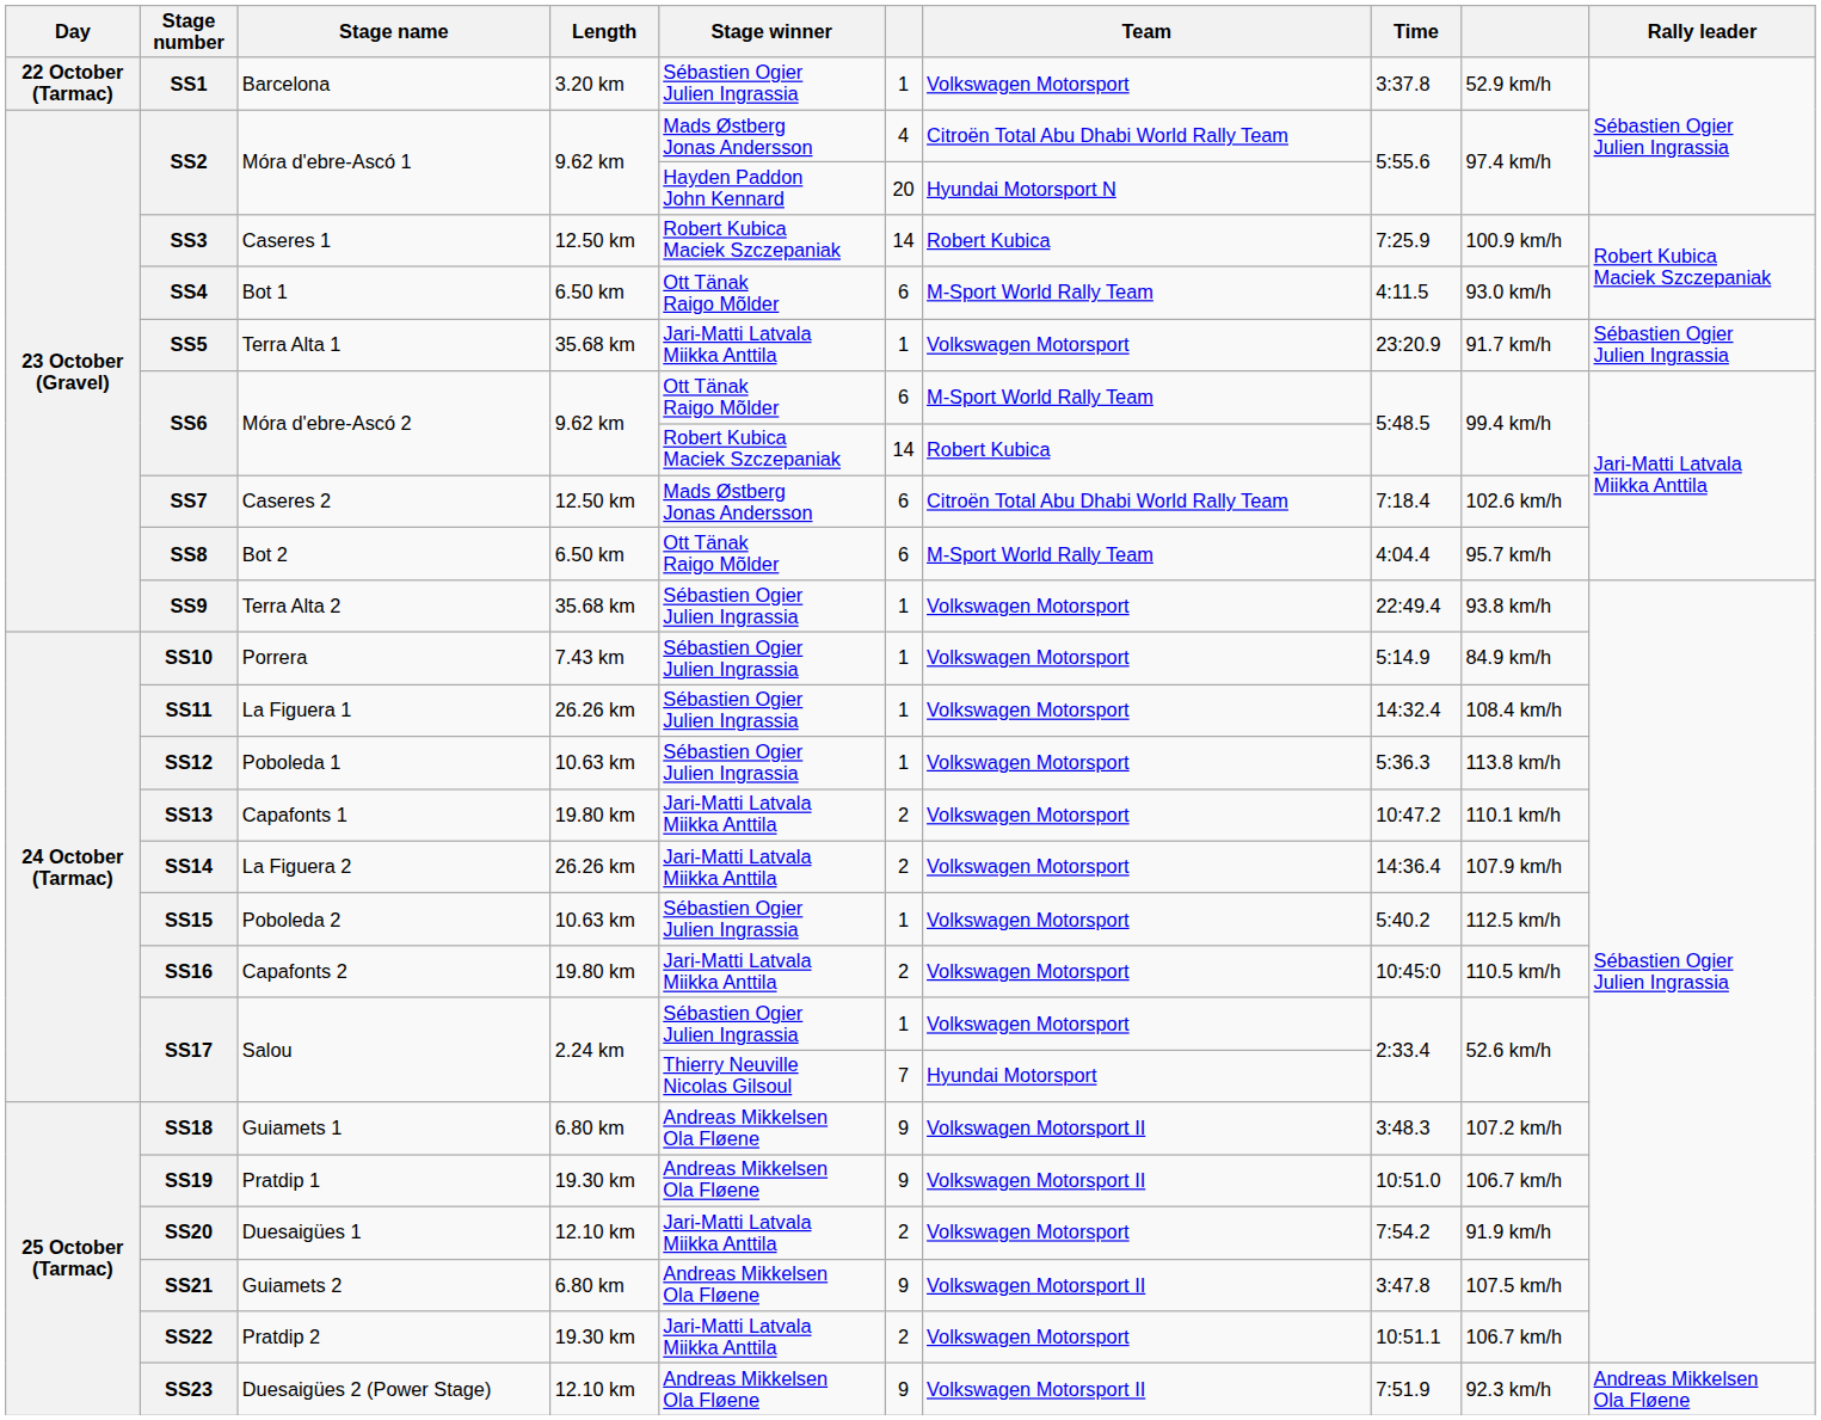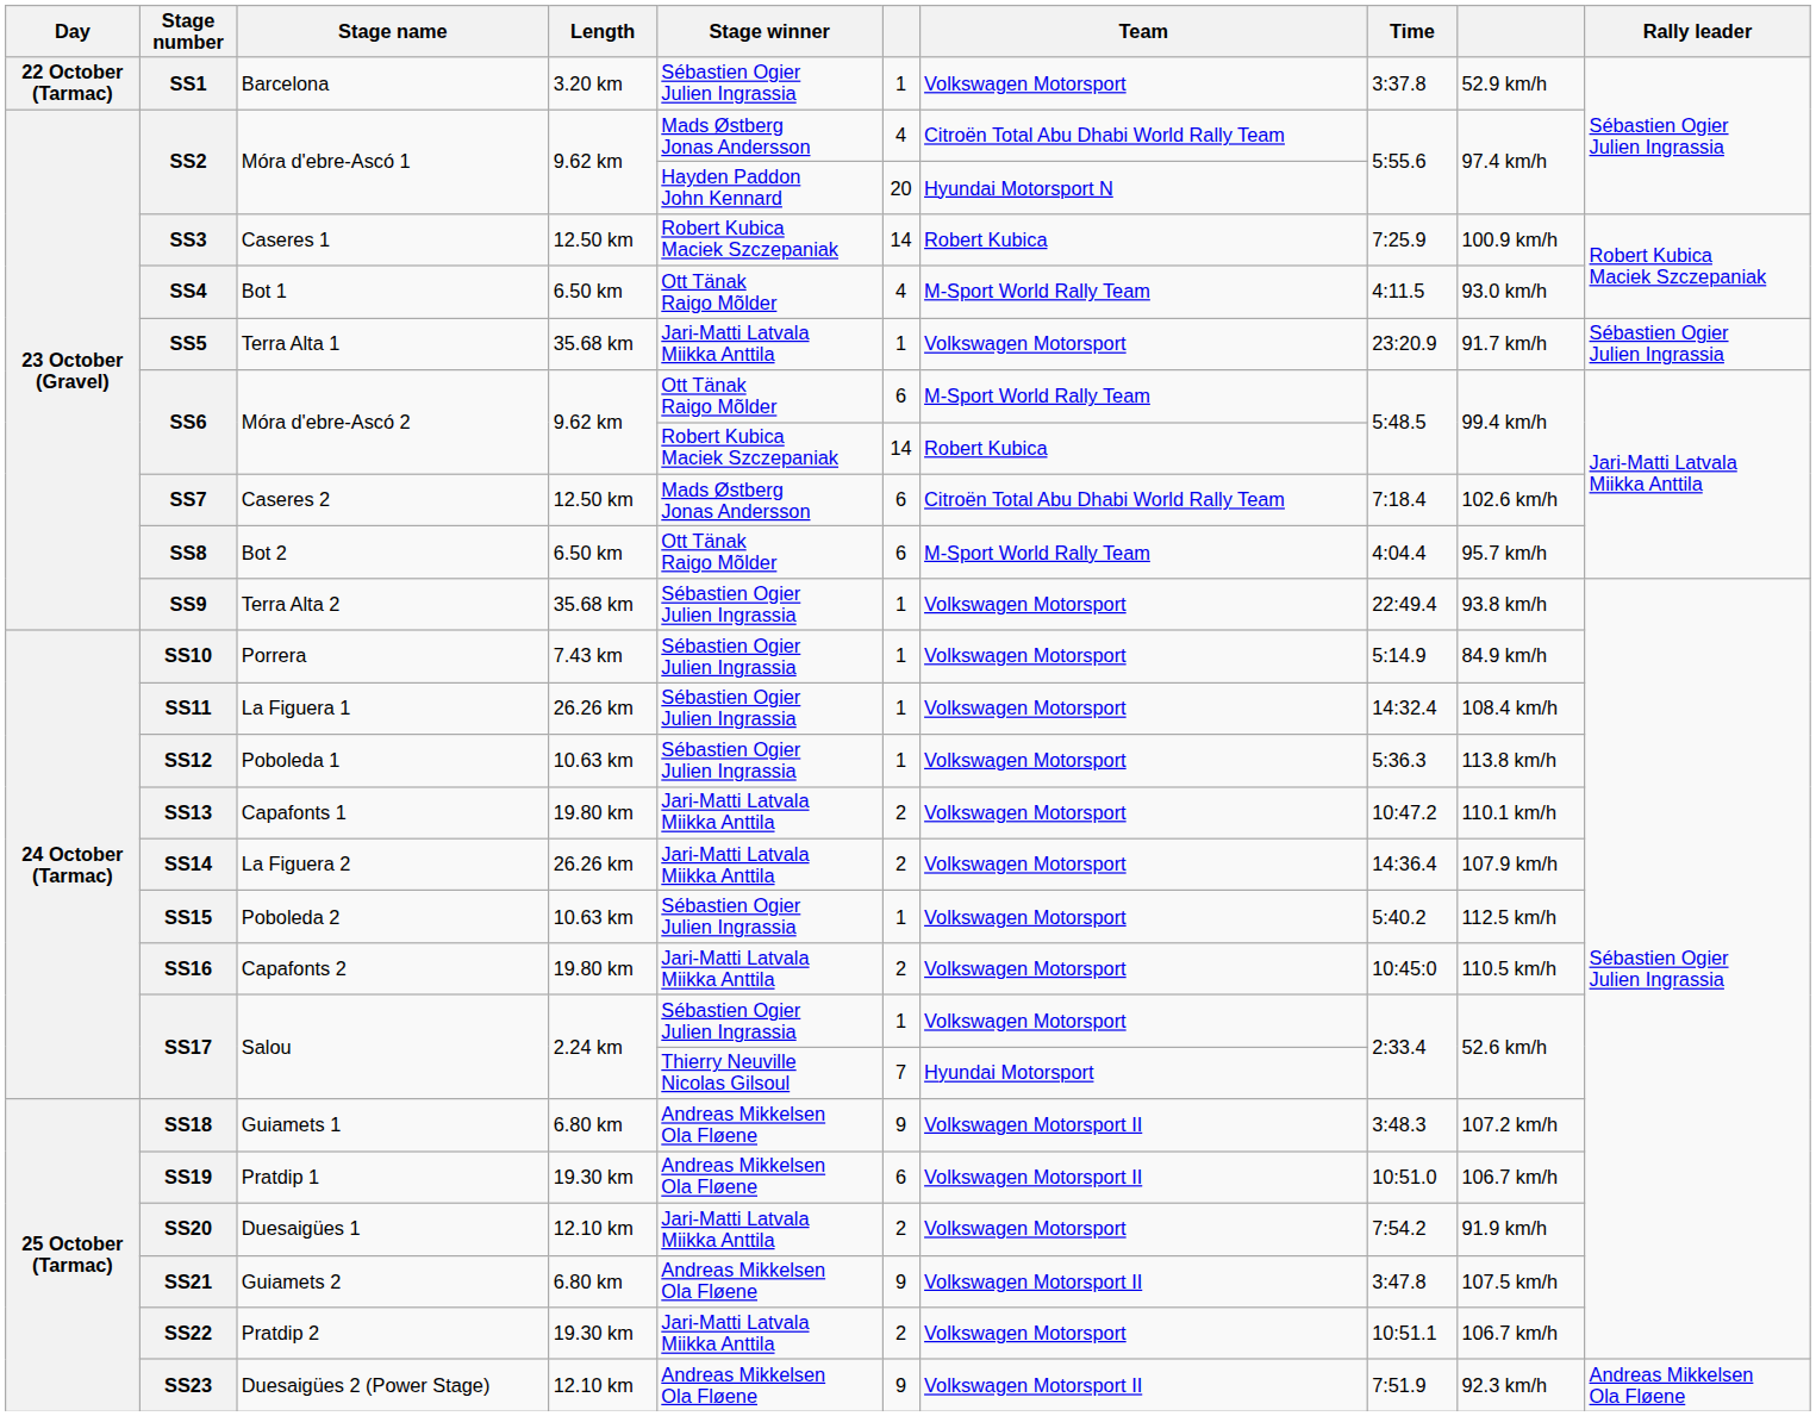SS4 | column 7: 6 -> 4
SS19 | column 7: 9 -> 6
